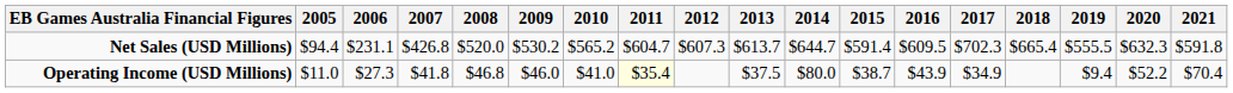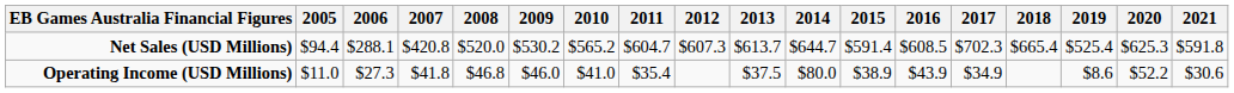Net Sales (USD Millions) | 2006: $231.1 -> $288.1
Net Sales (USD Millions) | 2007: $426.8 -> $420.8
Net Sales (USD Millions) | 2016: $609.5 -> $608.5
Net Sales (USD Millions) | 2019: $555.5 -> $525.4
Net Sales (USD Millions) | 2020: $632.3 -> $625.3
Operating Income (USD Millions) | 2011: lightyellow background -> no background
Operating Income (USD Millions) | 2015: $38.7 -> $38.9
Operating Income (USD Millions) | 2019: $9.4 -> $8.6
Operating Income (USD Millions) | 2021: $70.4 -> $30.6
